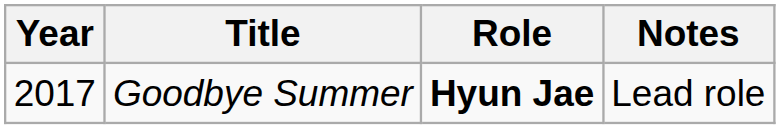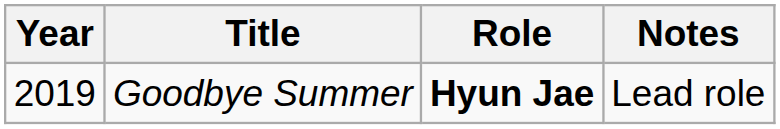Goodbye Summer | Year: 2017 -> 2019
